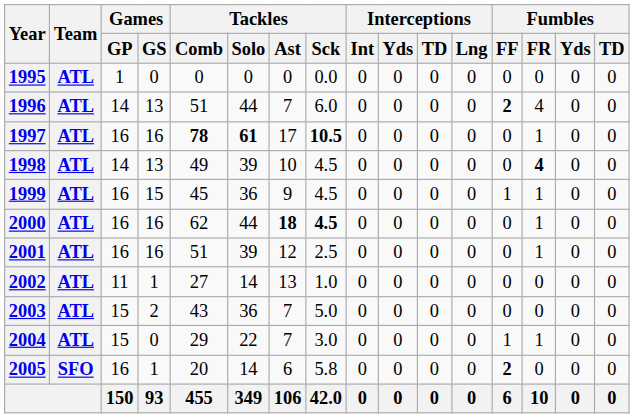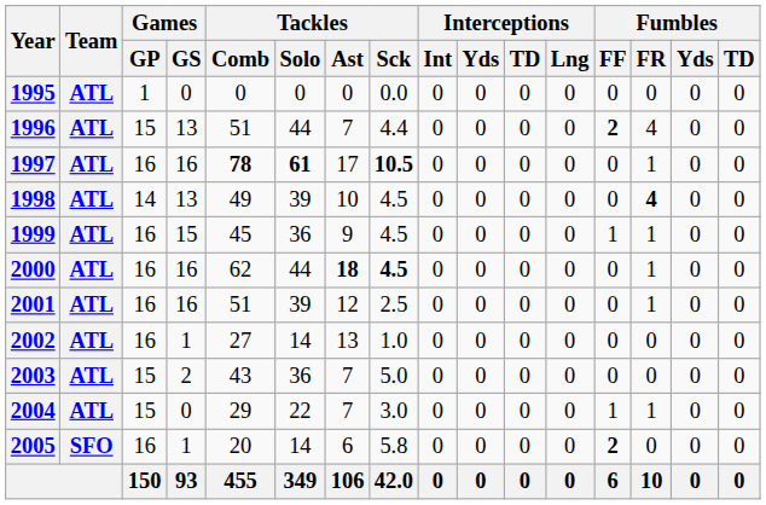1996 | Games / GP: 14 -> 15
1996 | Tackles / Sck: 6.0 -> 4.4
2002 | Games / GP: 11 -> 16
